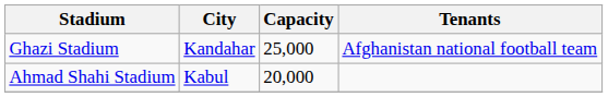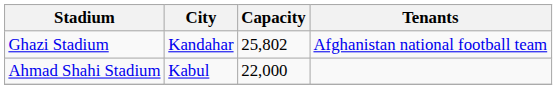Ghazi Stadium | Capacity: 25,000 -> 25,802
Ahmad Shahi Stadium | Capacity: 20,000 -> 22,000
